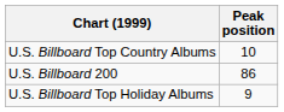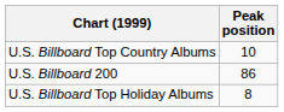U.S. Billboard Top Holiday Albums | Peak position: 9 -> 8
